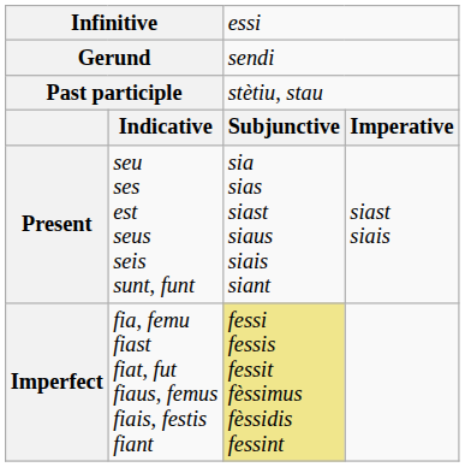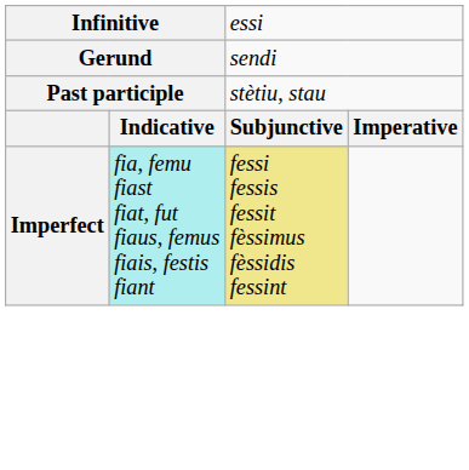- row: Present | seu ses est seus seis sunt, funt | sia sias siast siaus siais siant | siast siais
Imperfect | column 2: no background -> paleturquoise background
